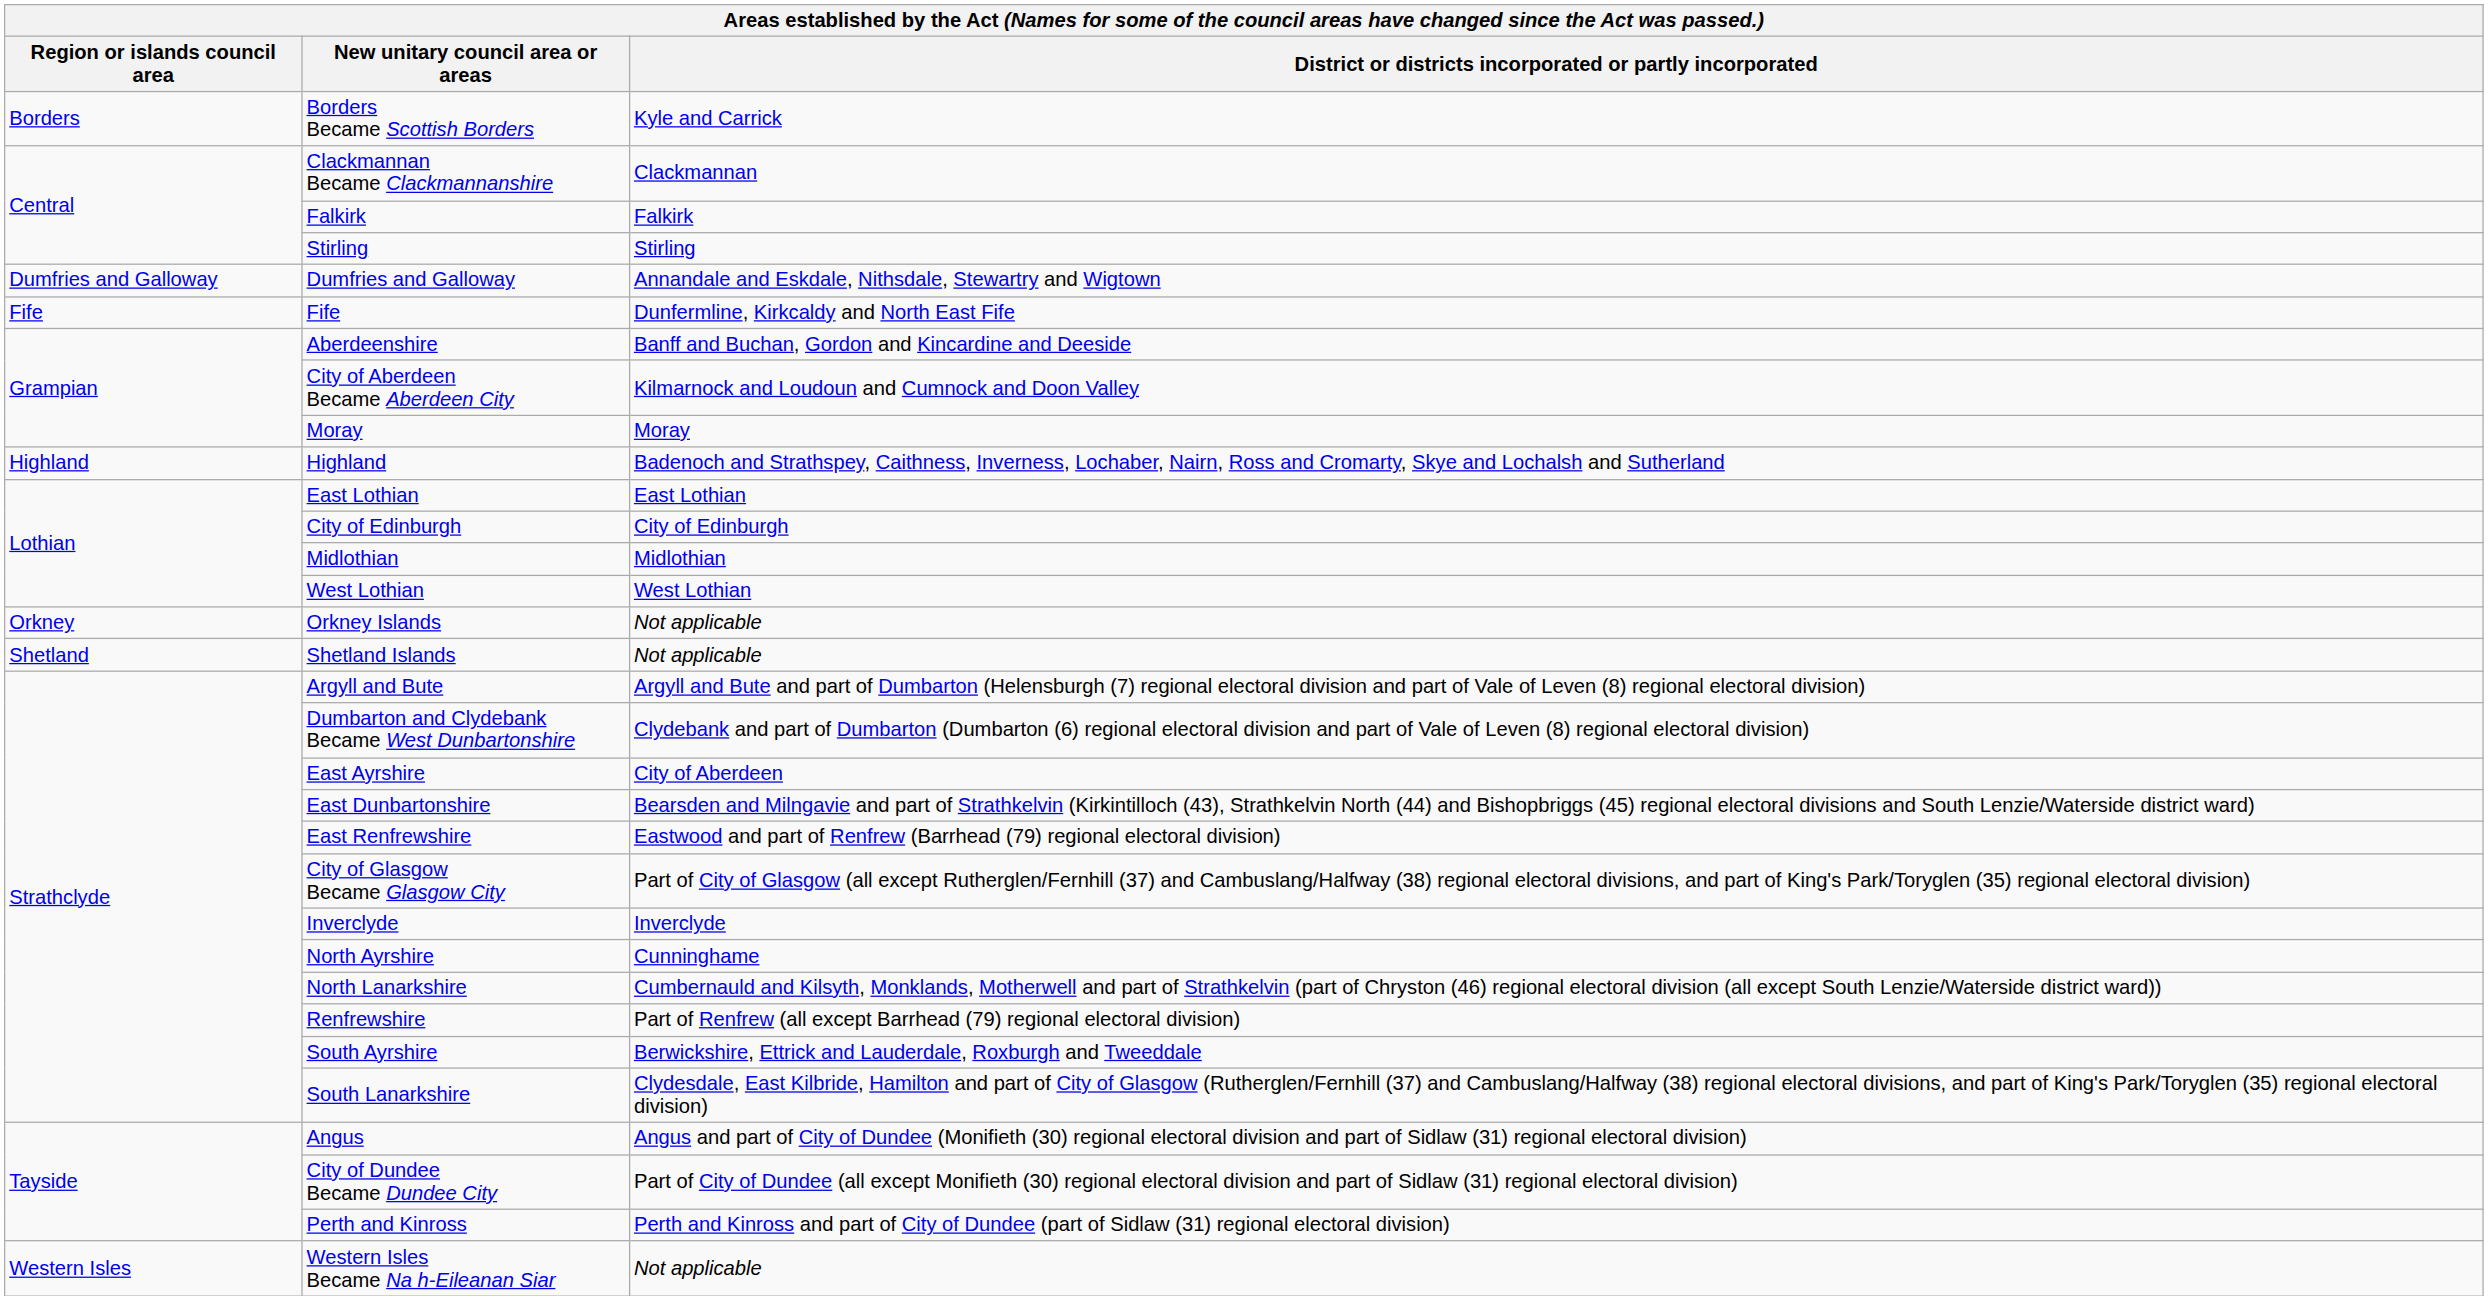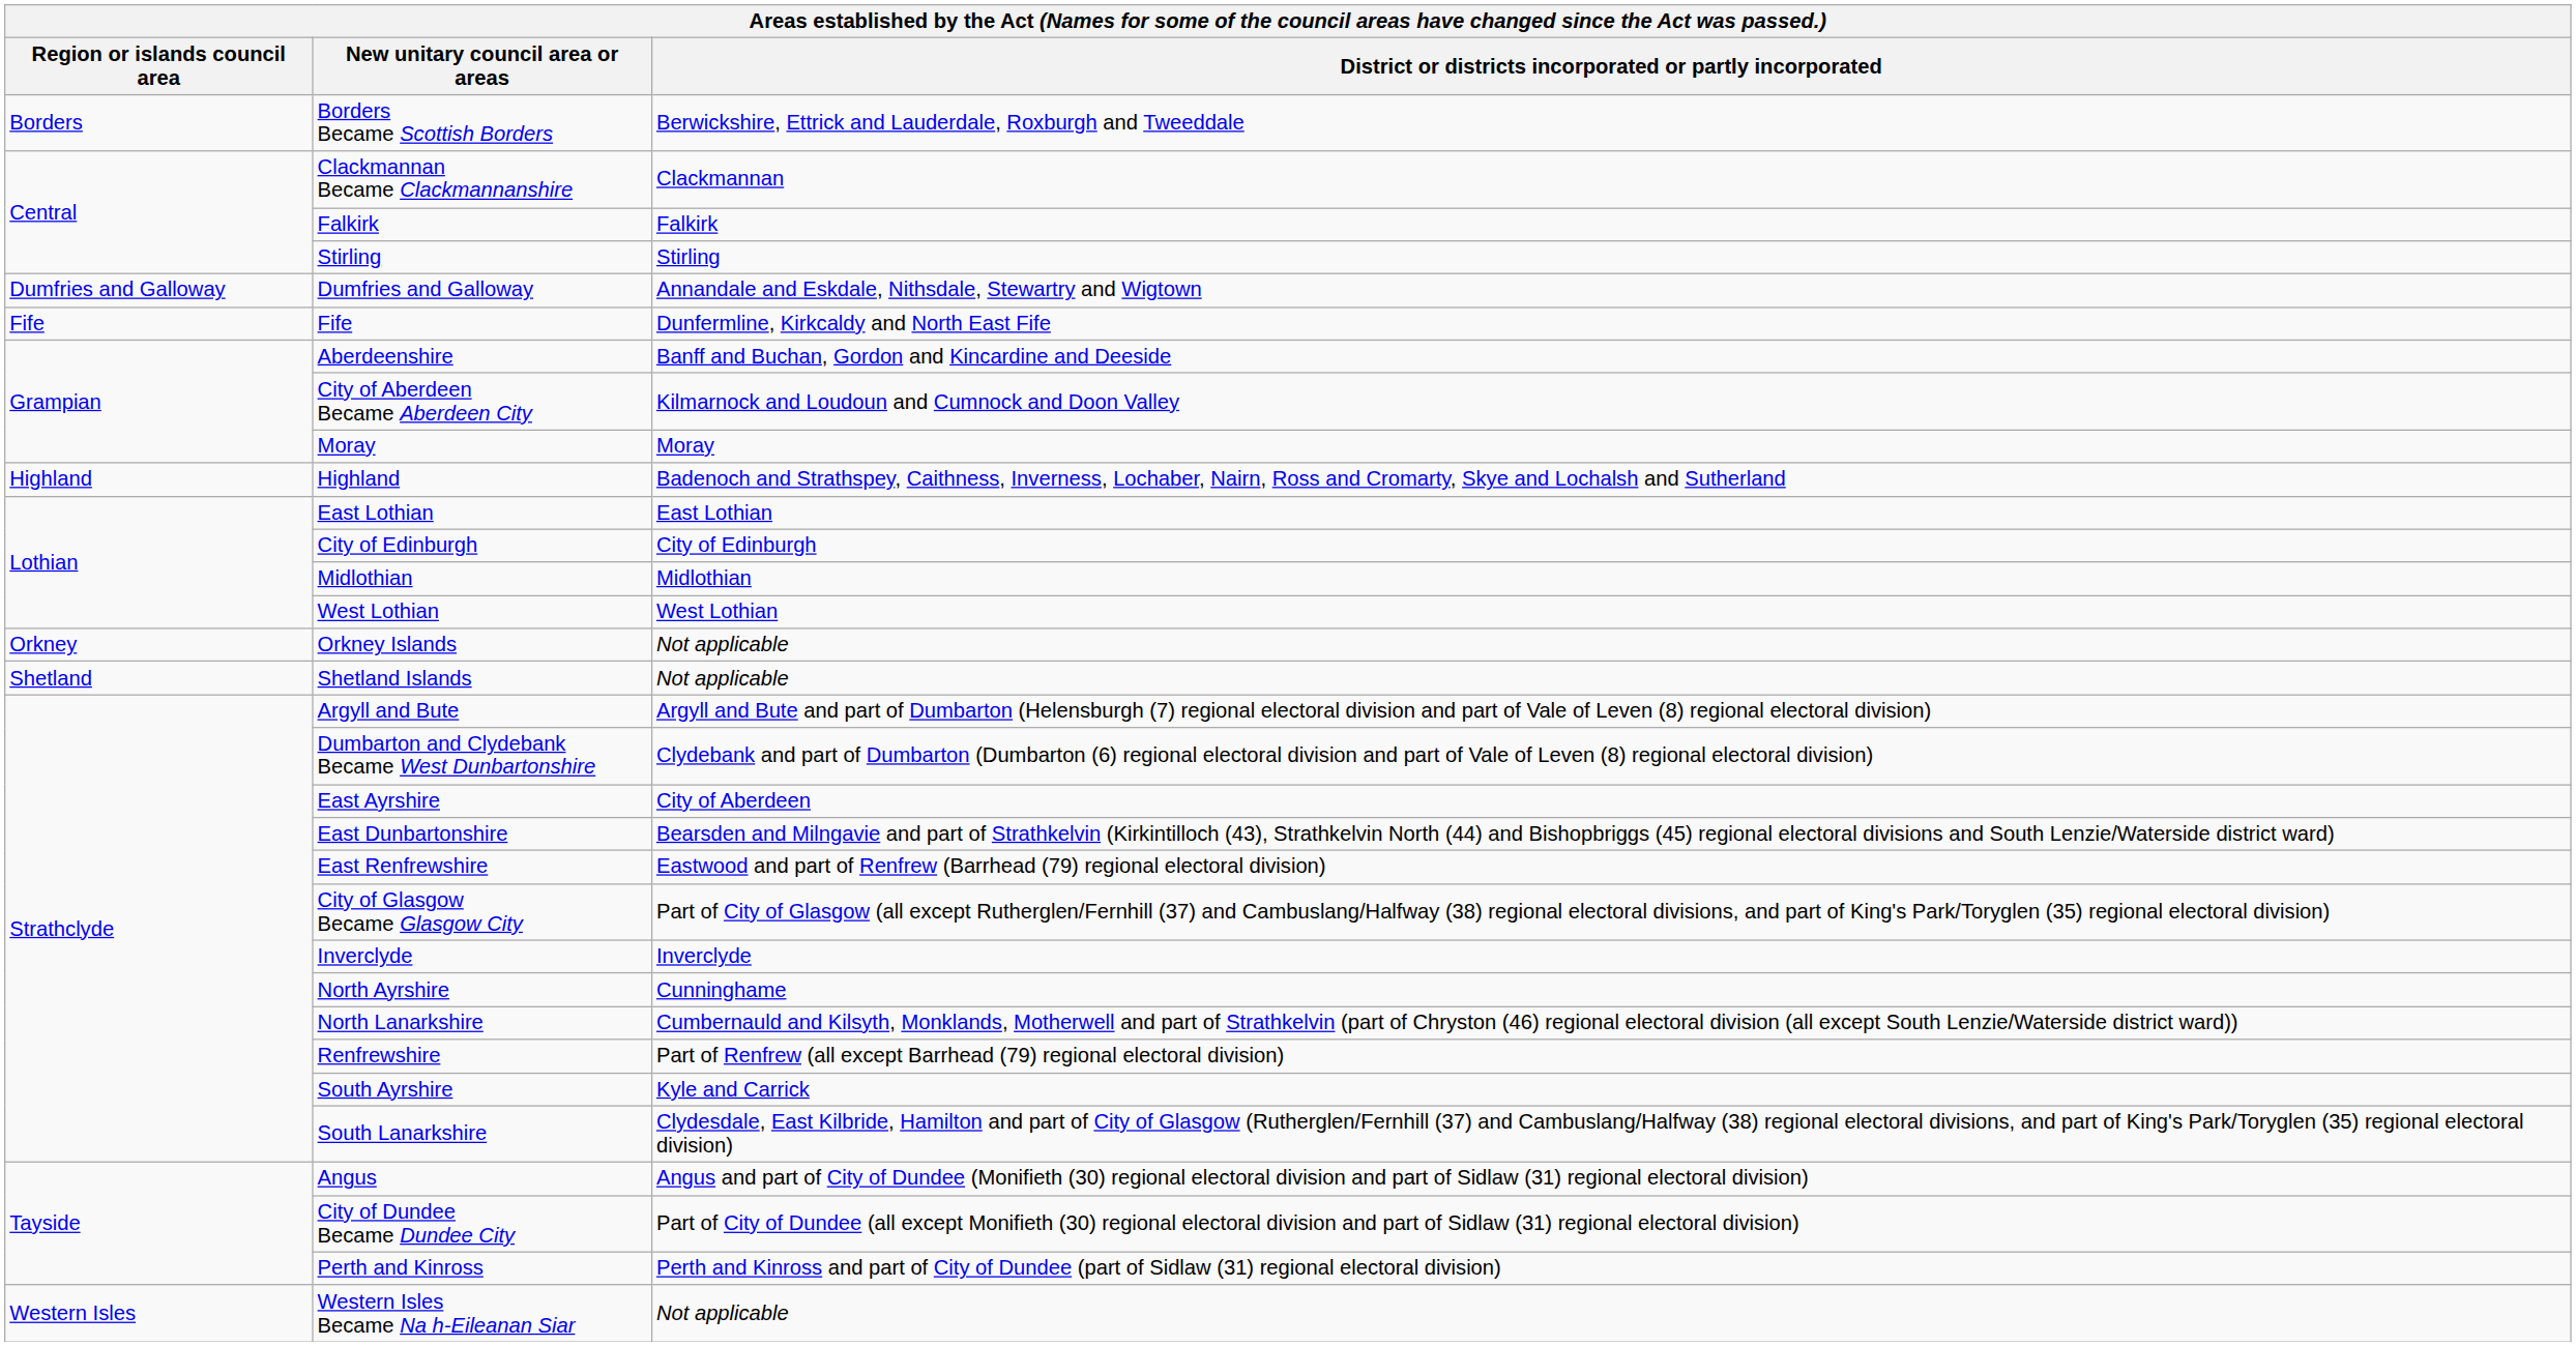Borders Became Scottish Borders | District or districts incorporated or partly incorporated: Kyle and Carrick -> Berwickshire, Ettrick and Lauderdale, Roxburgh and Tweeddale
South Ayrshire | District or districts incorporated or partly incorporated: Berwickshire, Ettrick and Lauderdale, Roxburgh and Tweeddale -> Kyle and Carrick
